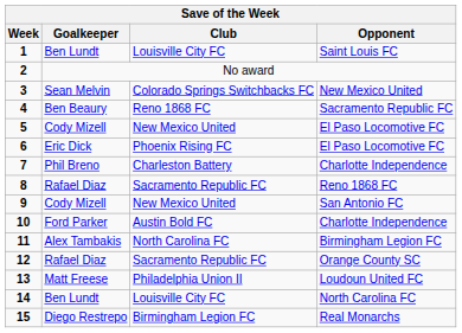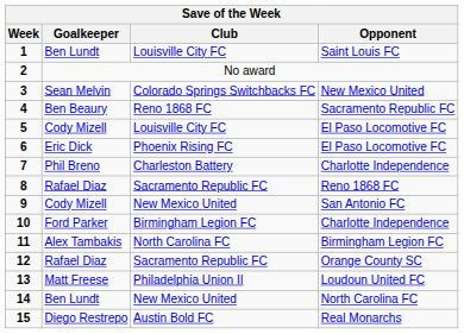5 | Save of the Week / Club: New Mexico United -> Louisville City FC
10 | Save of the Week / Club: Austin Bold FC -> Birmingham Legion FC
14 | Save of the Week / Club: Louisville City FC -> New Mexico United
15 | Save of the Week / Club: Birmingham Legion FC -> Austin Bold FC
